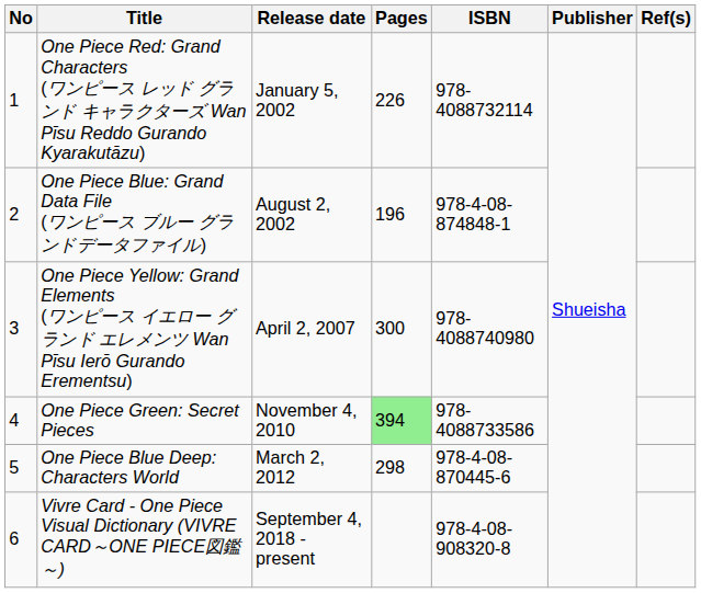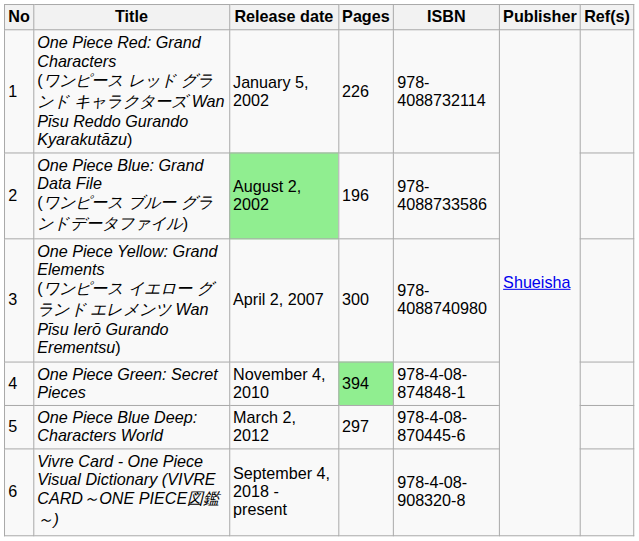One Piece Blue: Grand Data File (ワンピース ブルー グランドデータファイル) | Release date: no background -> lightgreen background
One Piece Blue: Grand Data File (ワンピース ブルー グランドデータファイル) | ISBN: 978-4-08-874848-1 -> 978-4088733586
One Piece Green: Secret Pieces | ISBN: 978-4088733586 -> 978-4-08-874848-1
One Piece Blue Deep: Characters World | Pages: 298 -> 297
